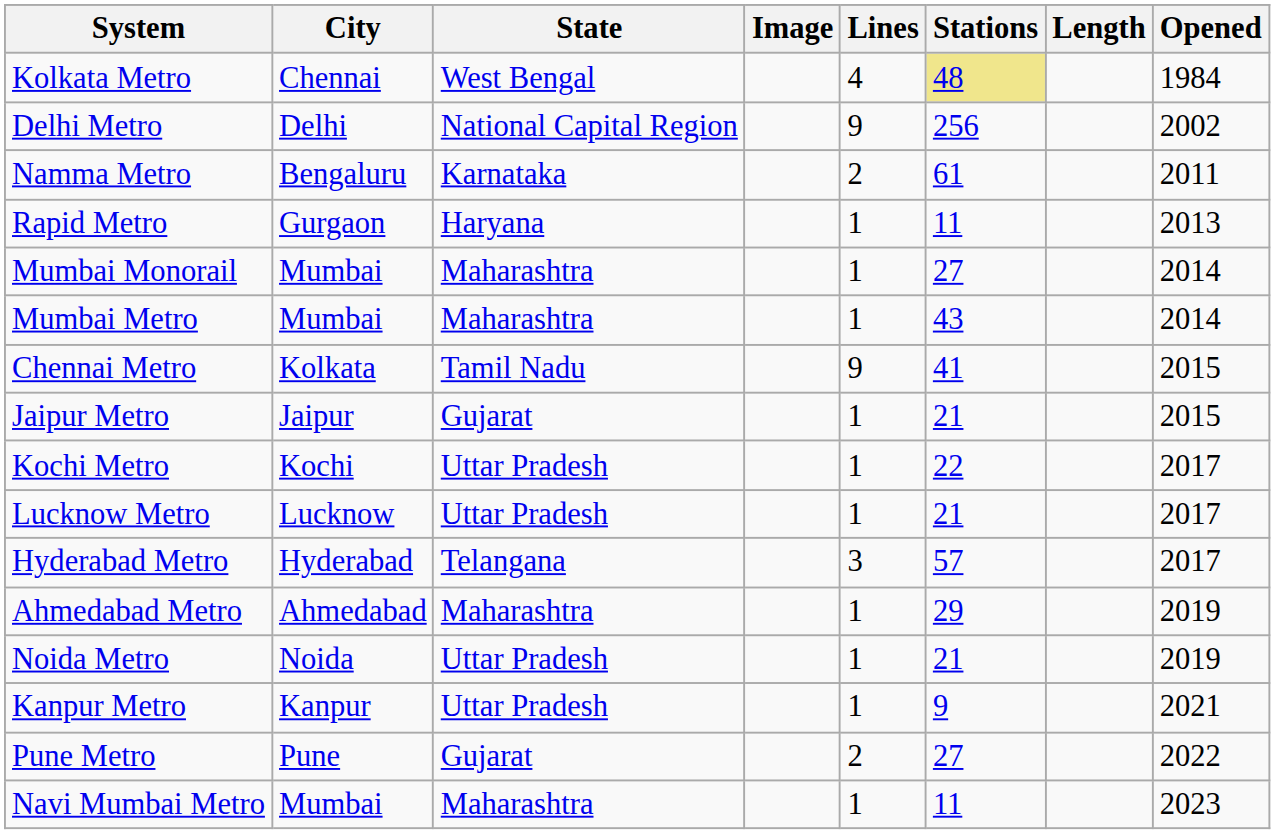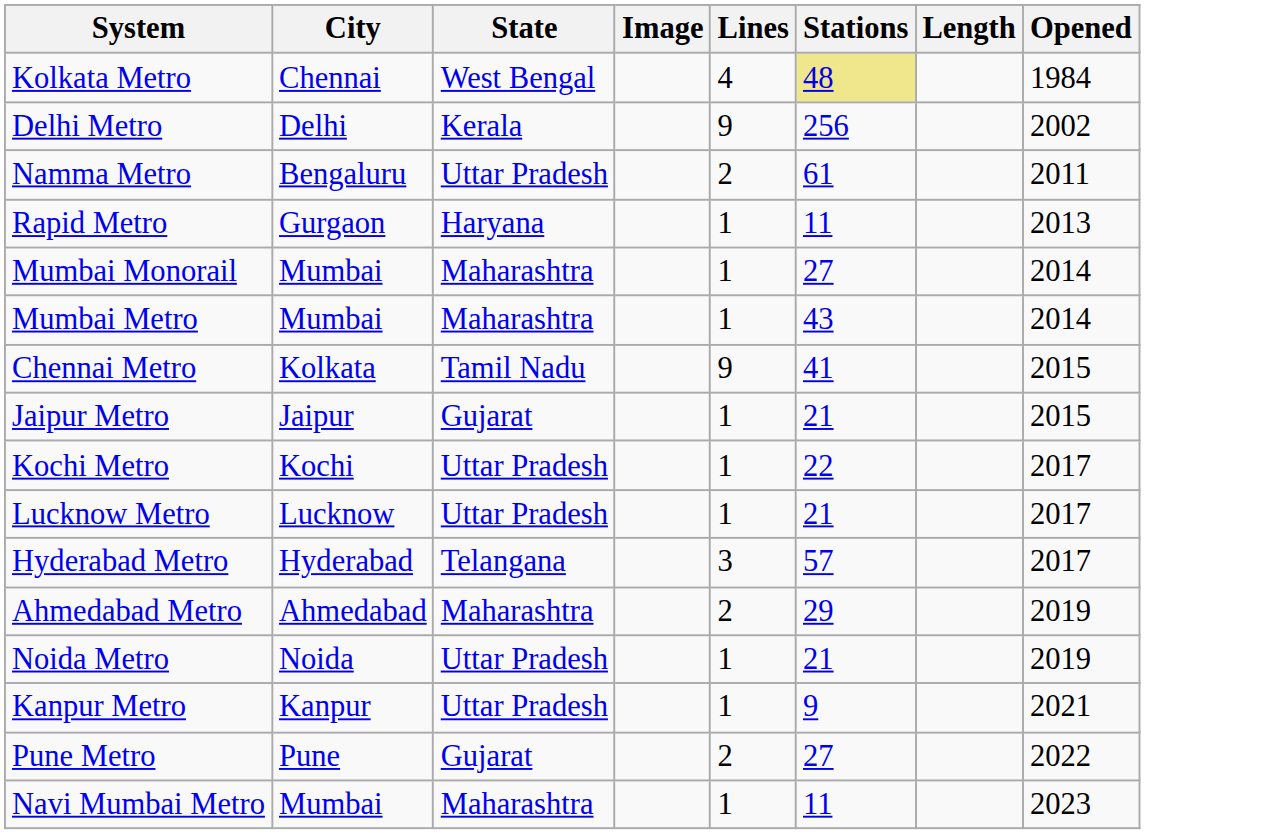Delhi Metro | State: National Capital Region -> Kerala
Namma Metro | State: Karnataka -> Uttar Pradesh
Ahmedabad Metro | Lines: 1 -> 2
